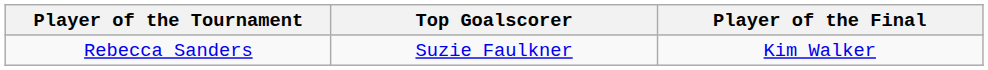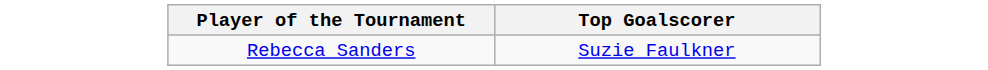- column: Player of the Final | Kim Walker
